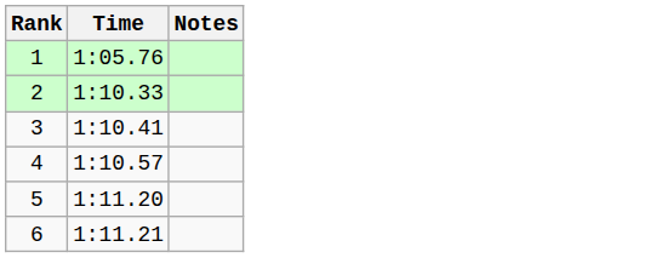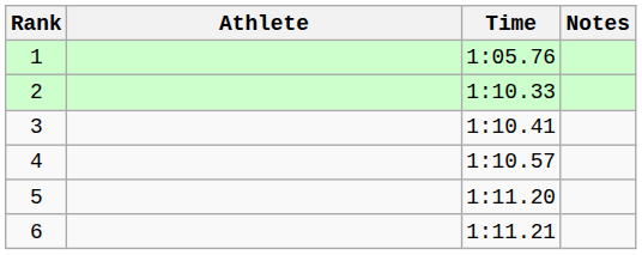+ column: Athlete
